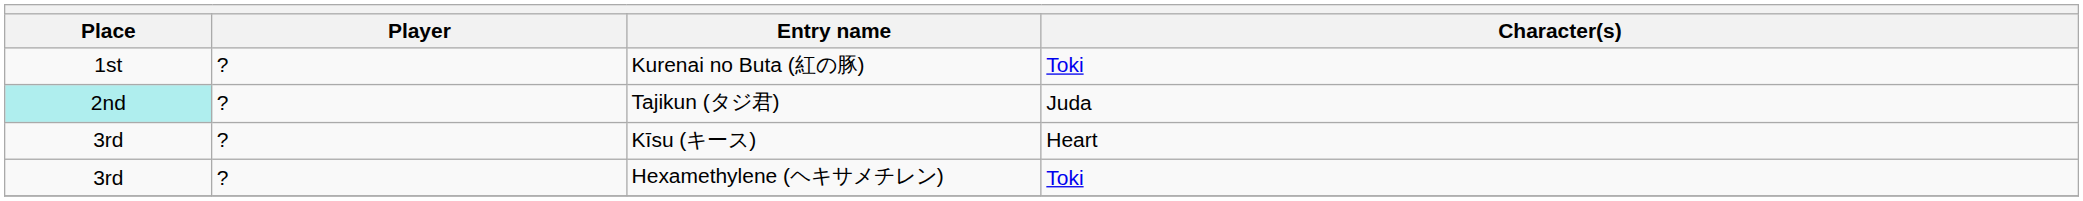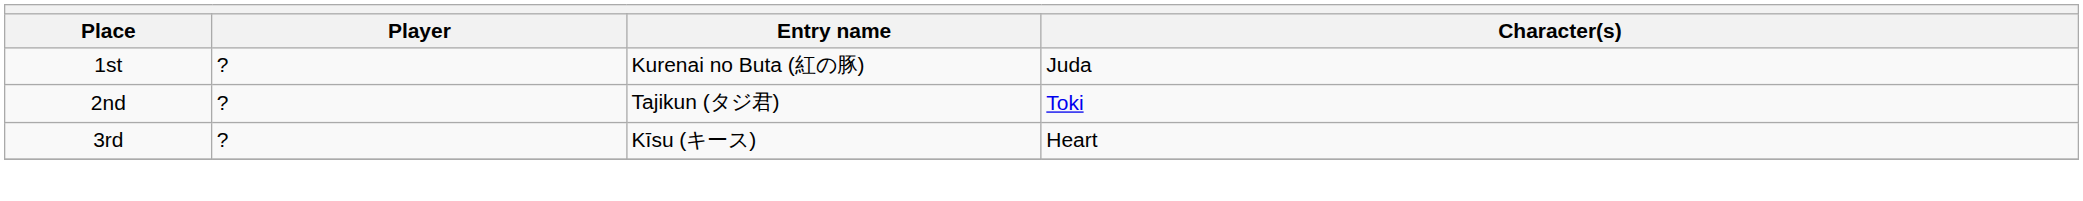Kurenai no Buta (紅の豚) | Character(s): Toki -> Juda
Tajikun (タジ君) | Place: paleturquoise background -> no background
Tajikun (タジ君) | Character(s): Juda -> Toki
- row: 3rd | ? | Hexamethylene (ヘキサメチレン) | Toki
